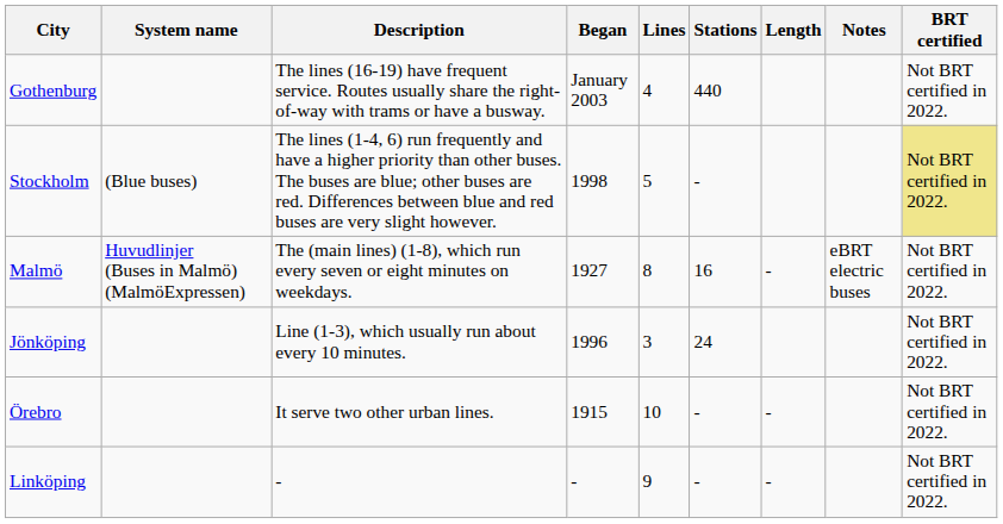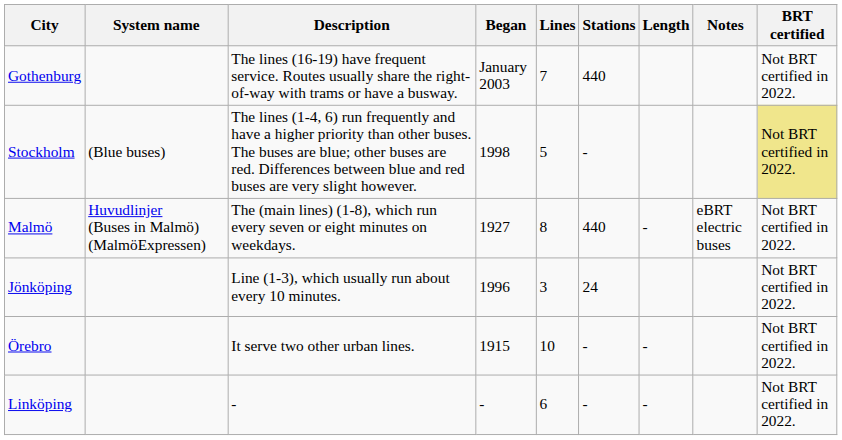Gothenburg | Lines: 4 -> 7
Malmö | Stations: 16 -> 440
Linköping | Lines: 9 -> 6
